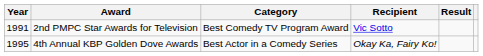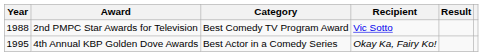2nd PMPC Star Awards for Television | Year: 1991 -> 1988
